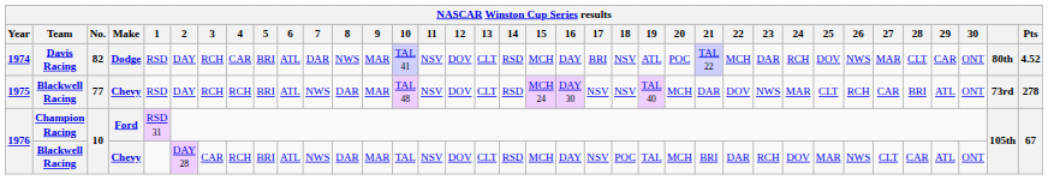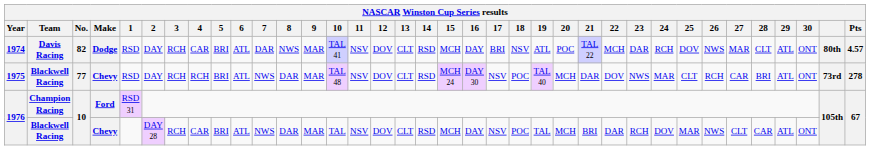1974 | 29: CAR -> ATL
1974 | Pts: 4.52 -> 4.57
1975 | 18: NSV -> POC
1976 / Blackwell Racing | 3: CAR -> RCH
1976 / Blackwell Racing | 4: RCH -> CAR
